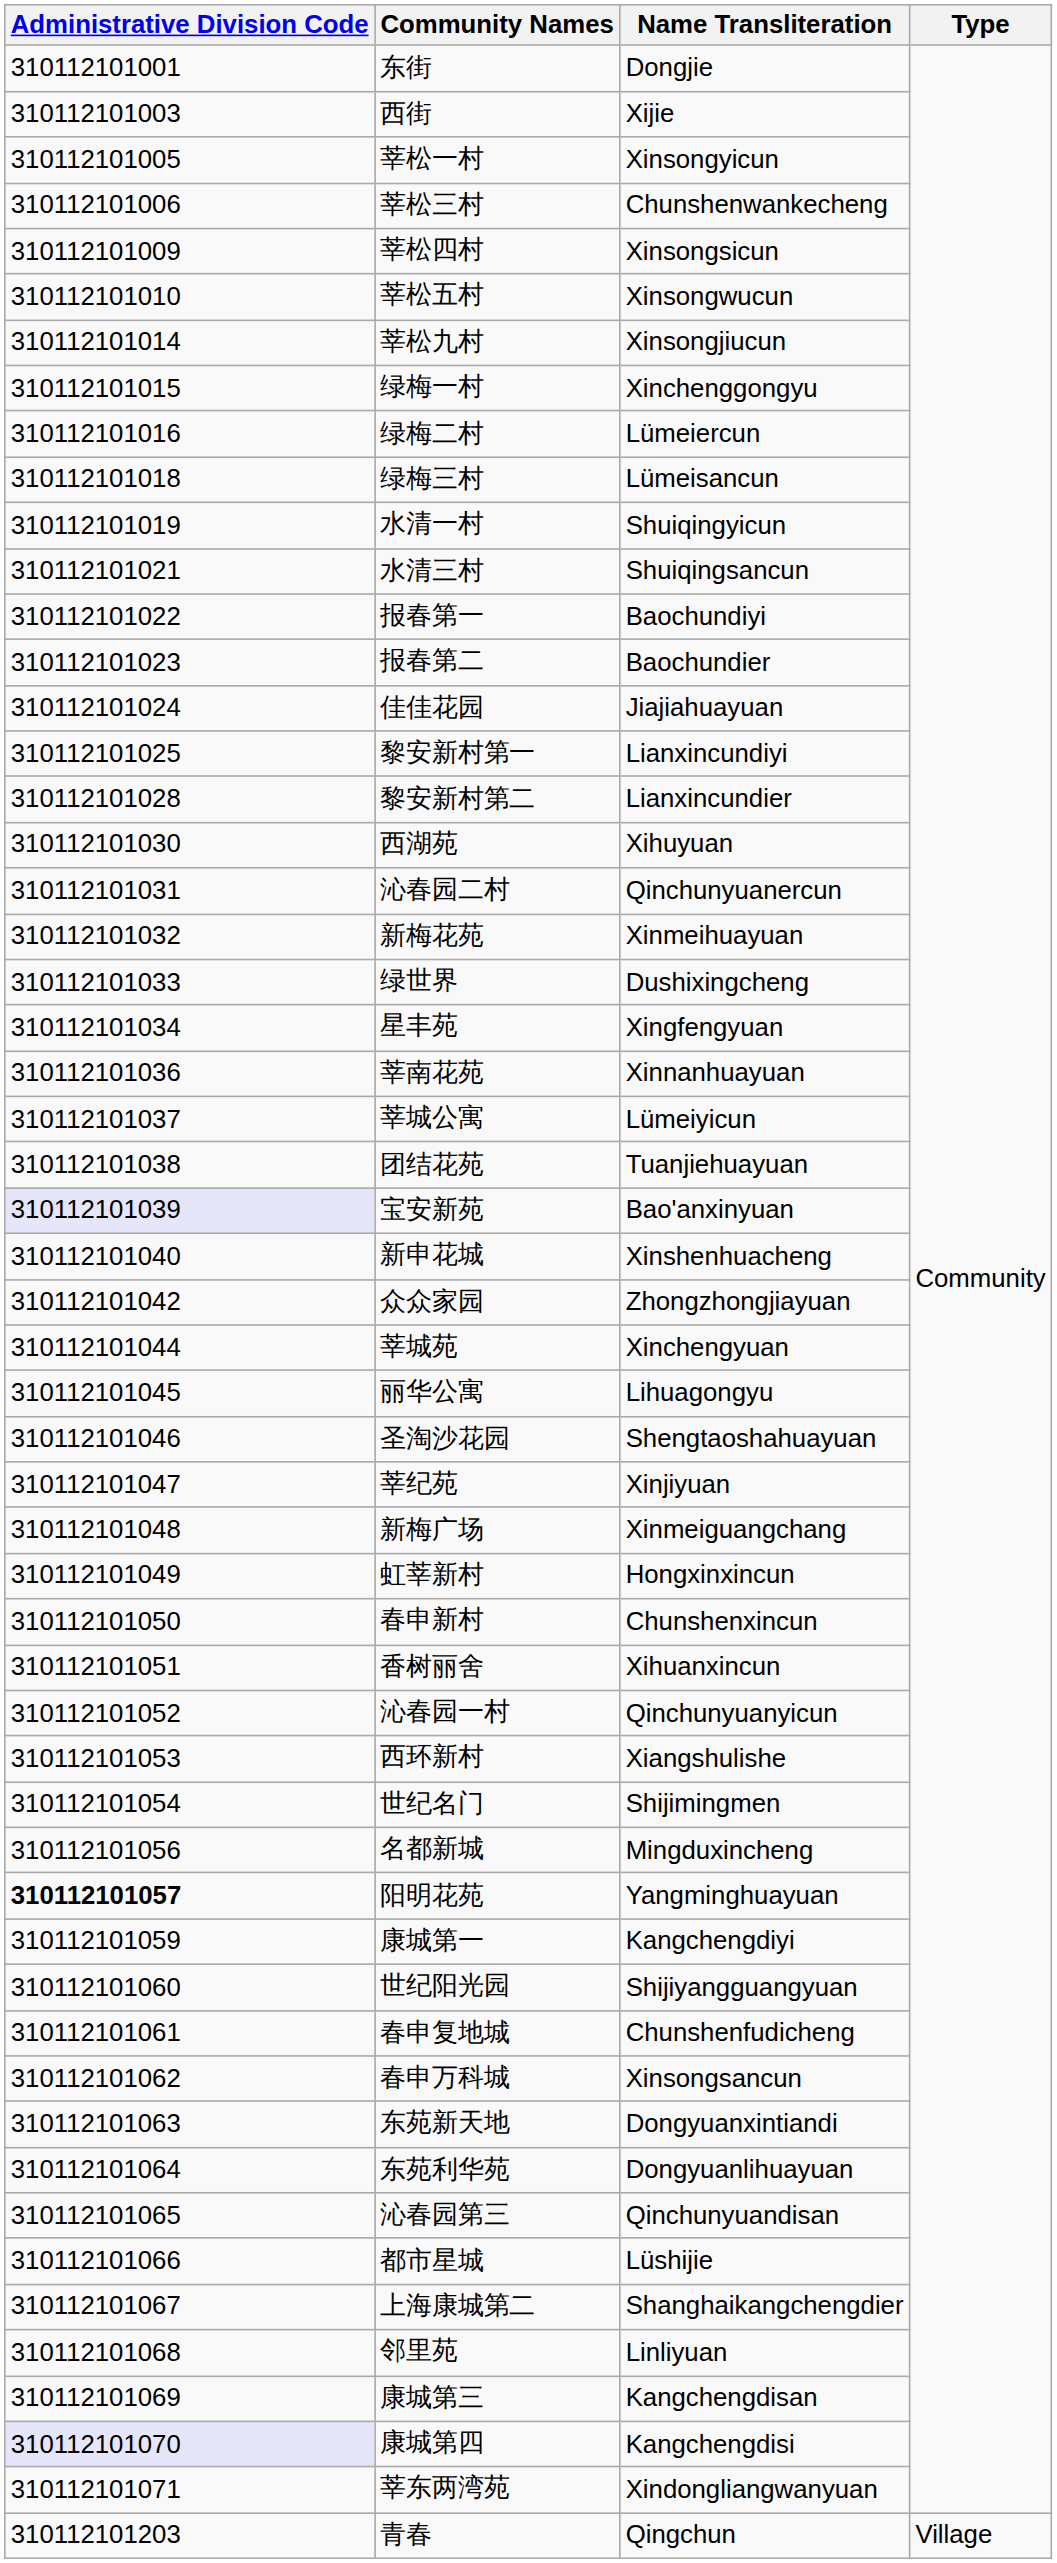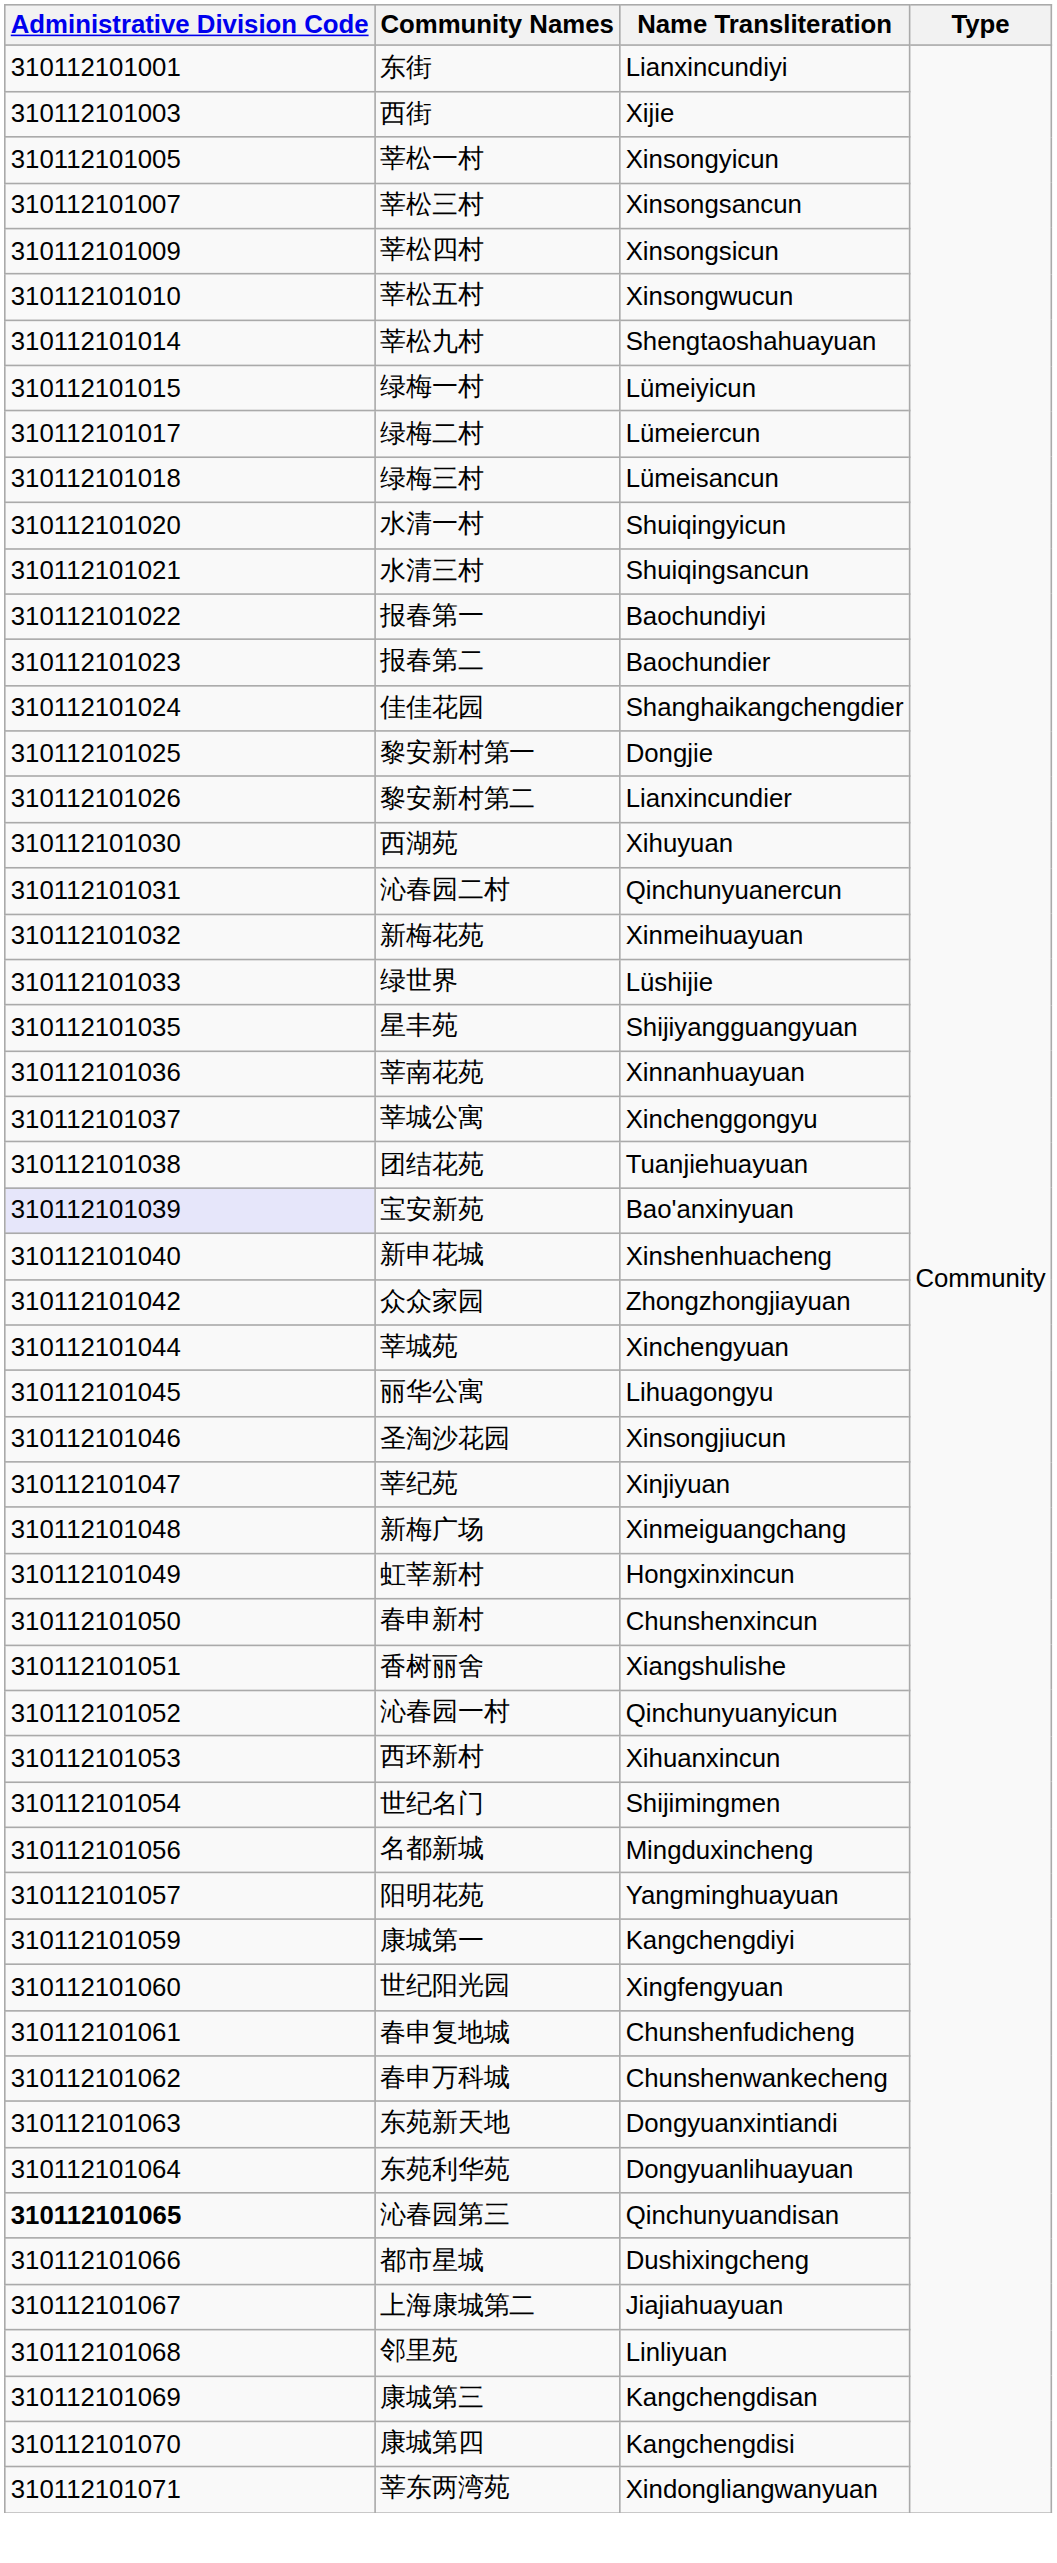东街 | Name Transliteration: Dongjie -> Lianxincundiyi
莘松三村 | Administrative Division Code: 310112101006 -> 310112101007
莘松三村 | Name Transliteration: Chunshenwankecheng -> Xinsongsancun
莘松九村 | Name Transliteration: Xinsongjiucun -> Shengtaoshahuayuan
绿梅一村 | Name Transliteration: Xinchenggongyu -> Lümeiyicun
绿梅二村 | Administrative Division Code: 310112101016 -> 310112101017
水清一村 | Administrative Division Code: 310112101019 -> 310112101020
佳佳花园 | Name Transliteration: Jiajiahuayuan -> Shanghaikangchengdier
黎安新村第一 | Name Transliteration: Lianxincundiyi -> Dongjie
黎安新村第二 | Administrative Division Code: 310112101028 -> 310112101026
绿世界 | Name Transliteration: Dushixingcheng -> Lüshijie
星丰苑 | Administrative Division Code: 310112101034 -> 310112101035
星丰苑 | Name Transliteration: Xingfengyuan -> Shijiyangguangyuan
莘城公寓 | Name Transliteration: Lümeiyicun -> Xinchenggongyu
圣淘沙花园 | Name Transliteration: Shengtaoshahuayuan -> Xinsongjiucun
香树丽舍 | Name Transliteration: Xihuanxincun -> Xiangshulishe
西环新村 | Name Transliteration: Xiangshulishe -> Xihuanxincun
阳明花苑 | Administrative Division Code: bold -> normal
世纪阳光园 | Name Transliteration: Shijiyangguangyuan -> Xingfengyuan
春申万科城 | Name Transliteration: Xinsongsancun -> Chunshenwankecheng
沁春园第三 | Administrative Division Code: normal -> bold
都市星城 | Name Transliteration: Lüshijie -> Dushixingcheng
上海康城第二 | Name Transliteration: Shanghaikangchengdier -> Jiajiahuayuan
康城第四 | Administrative Division Code: lavender background -> no background
- row: 310112101203 | 青春 | Qingchun | Village
